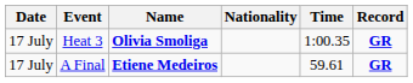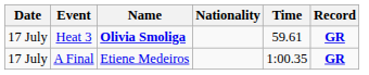Heat 3 | Time: 1:00.35 -> 59.61
A Final | Name: bold -> normal
A Final | Time: 59.61 -> 1:00.35
